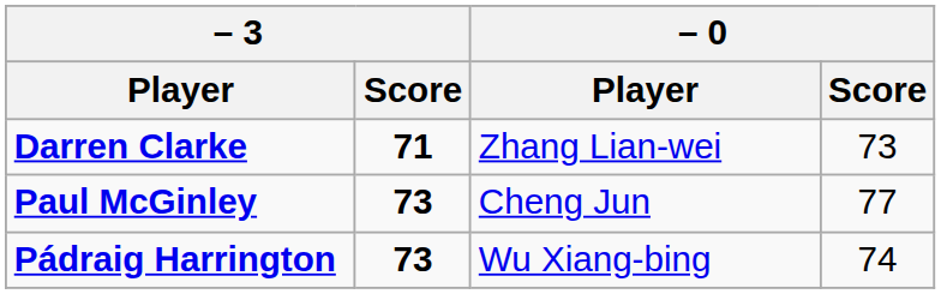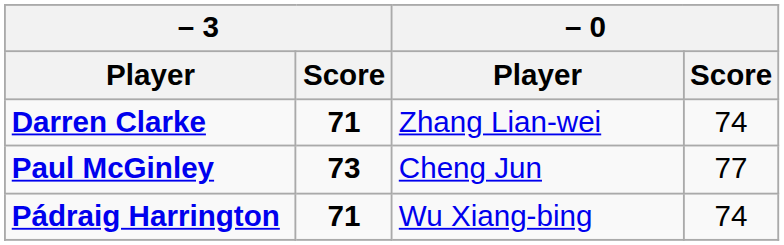Darren Clarke | – 0 / Score: 73 -> 74
Pádraig Harrington | – 3 / Score: 73 -> 71
